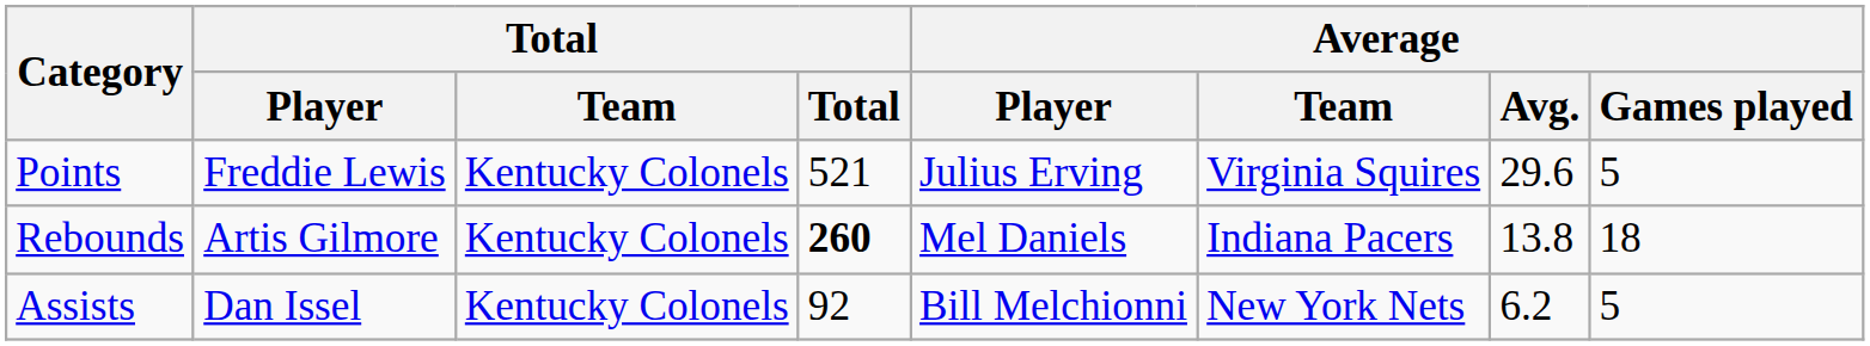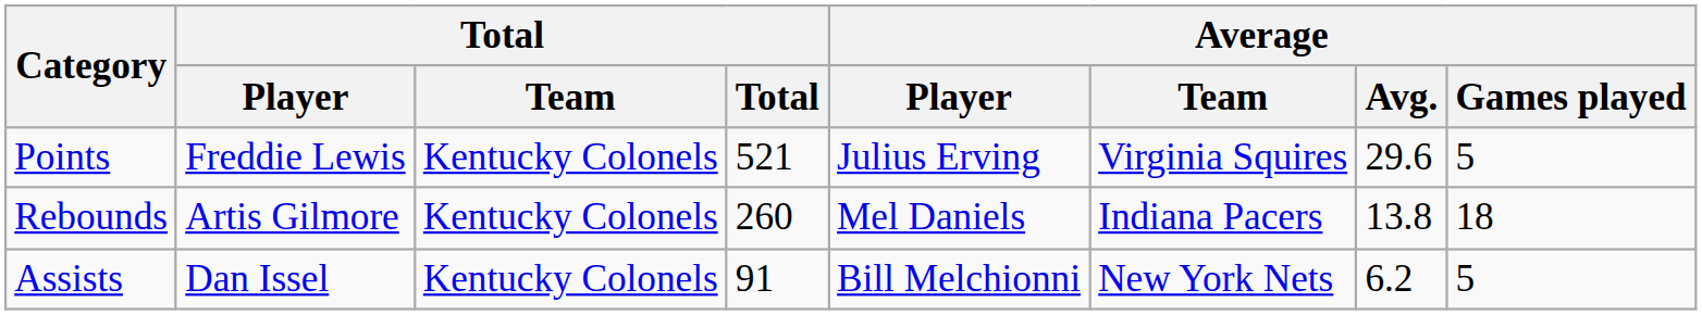Rebounds | Total: bold -> normal
Assists | Total: 92 -> 91
